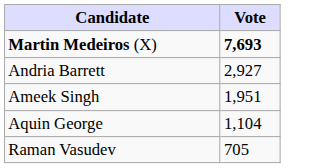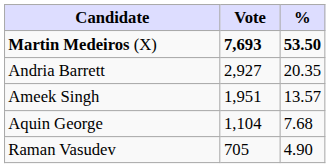+ column: % | 53.50 | 20.35 | 13.57 | 7.68 | 4.90
